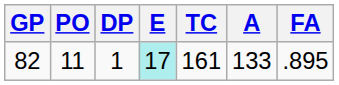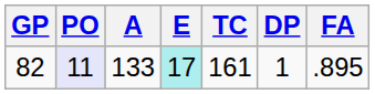columns swapped: A <-> DP
82 | PO: no background -> lavender background
